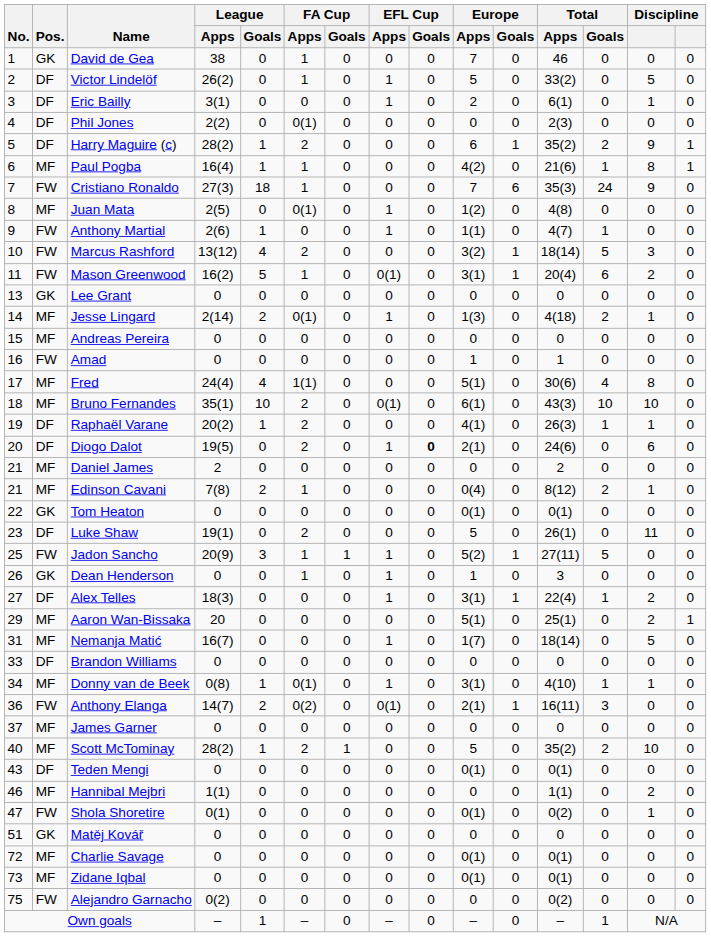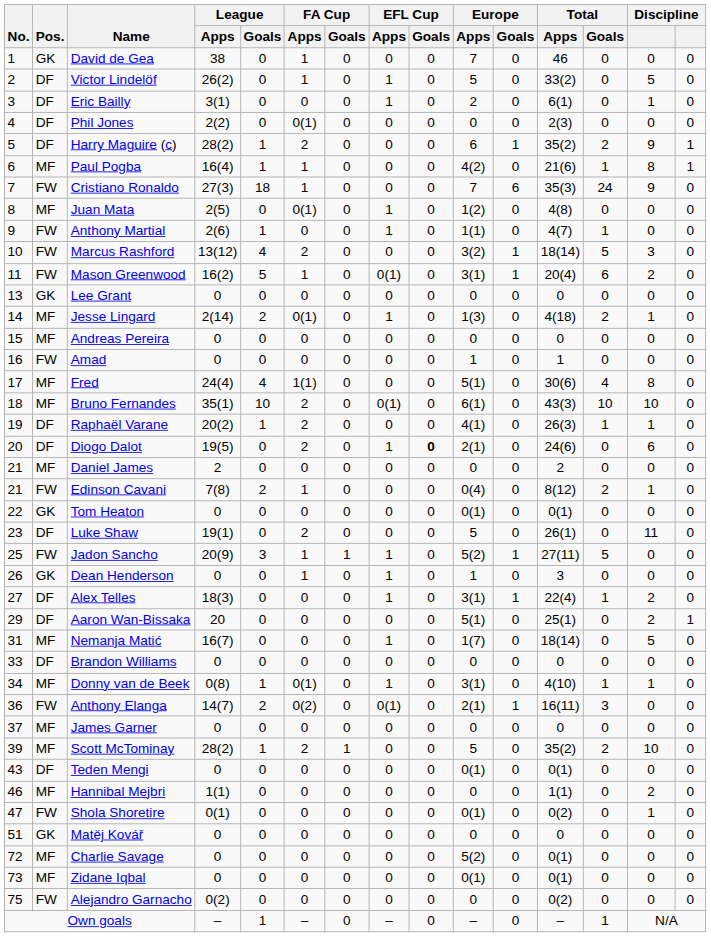Edinson Cavani | Pos.: MF -> FW
Aaron Wan-Bissaka | Pos.: MF -> DF
Scott McTominay | No.: 40 -> 39
Charlie Savage | Europe / Apps: 0(1) -> 5(2)
